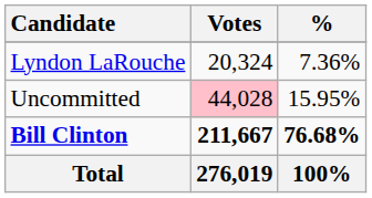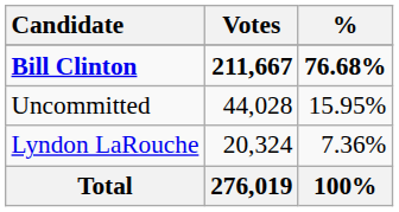rows swapped: Bill Clinton <-> Lyndon LaRouche
Uncommitted | Votes: pink background -> no background
